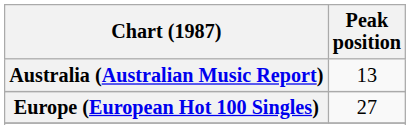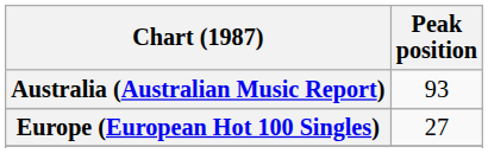Australia (Australian Music Report) | Peak position: 13 -> 93
